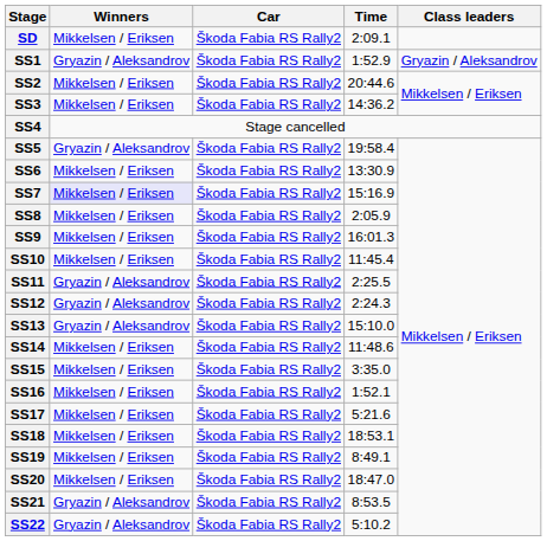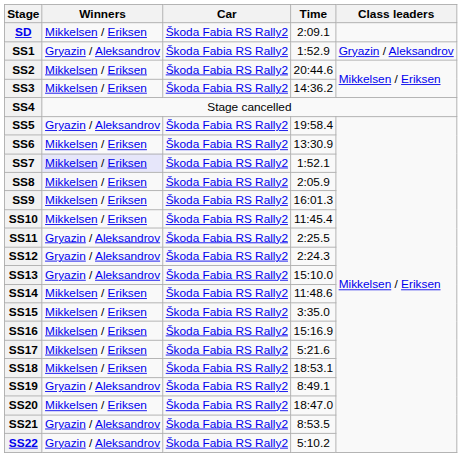SS7 | Time: 15:16.9 -> 1:52.1
SS16 | Time: 1:52.1 -> 15:16.9
SS19 | Winners: Mikkelsen / Eriksen -> Gryazin / Aleksandrov
